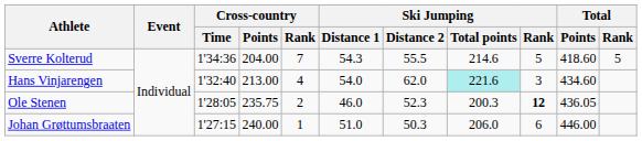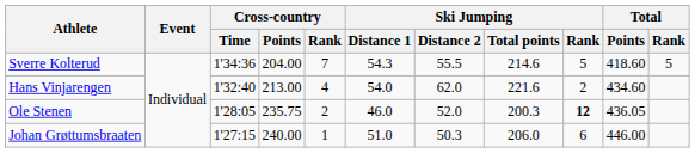Hans Vinjarengen | Ski Jumping / Total points: paleturquoise background -> no background
Hans Vinjarengen | Ski Jumping / Rank: 3 -> 2
Ole Stenen | Ski Jumping / Distance 2: 52.3 -> 52.0
